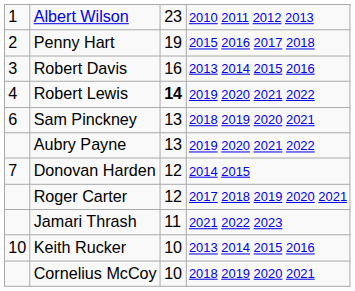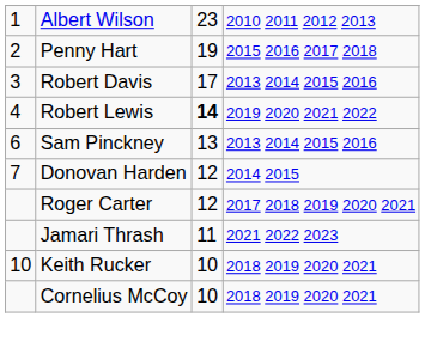Robert Davis | column 3: 16 -> 17
Sam Pinckney | column 4: 2018 2019 2020 2021 -> 2013 2014 2015 2016
- row: Aubry Payne | 13 | 2019 2020 2021 2022
Keith Rucker | column 4: 2013 2014 2015 2016 -> 2018 2019 2020 2021
